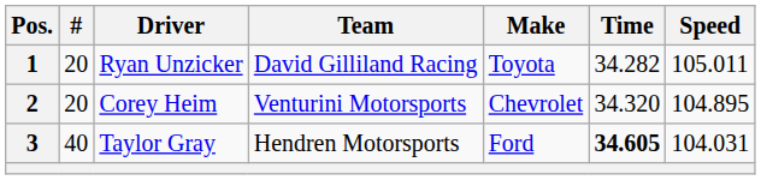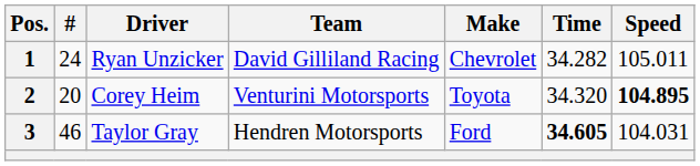1 | #: 20 -> 24
1 | Make: Toyota -> Chevrolet
2 | Make: Chevrolet -> Toyota
2 | Speed: normal -> bold
3 | #: 40 -> 46
